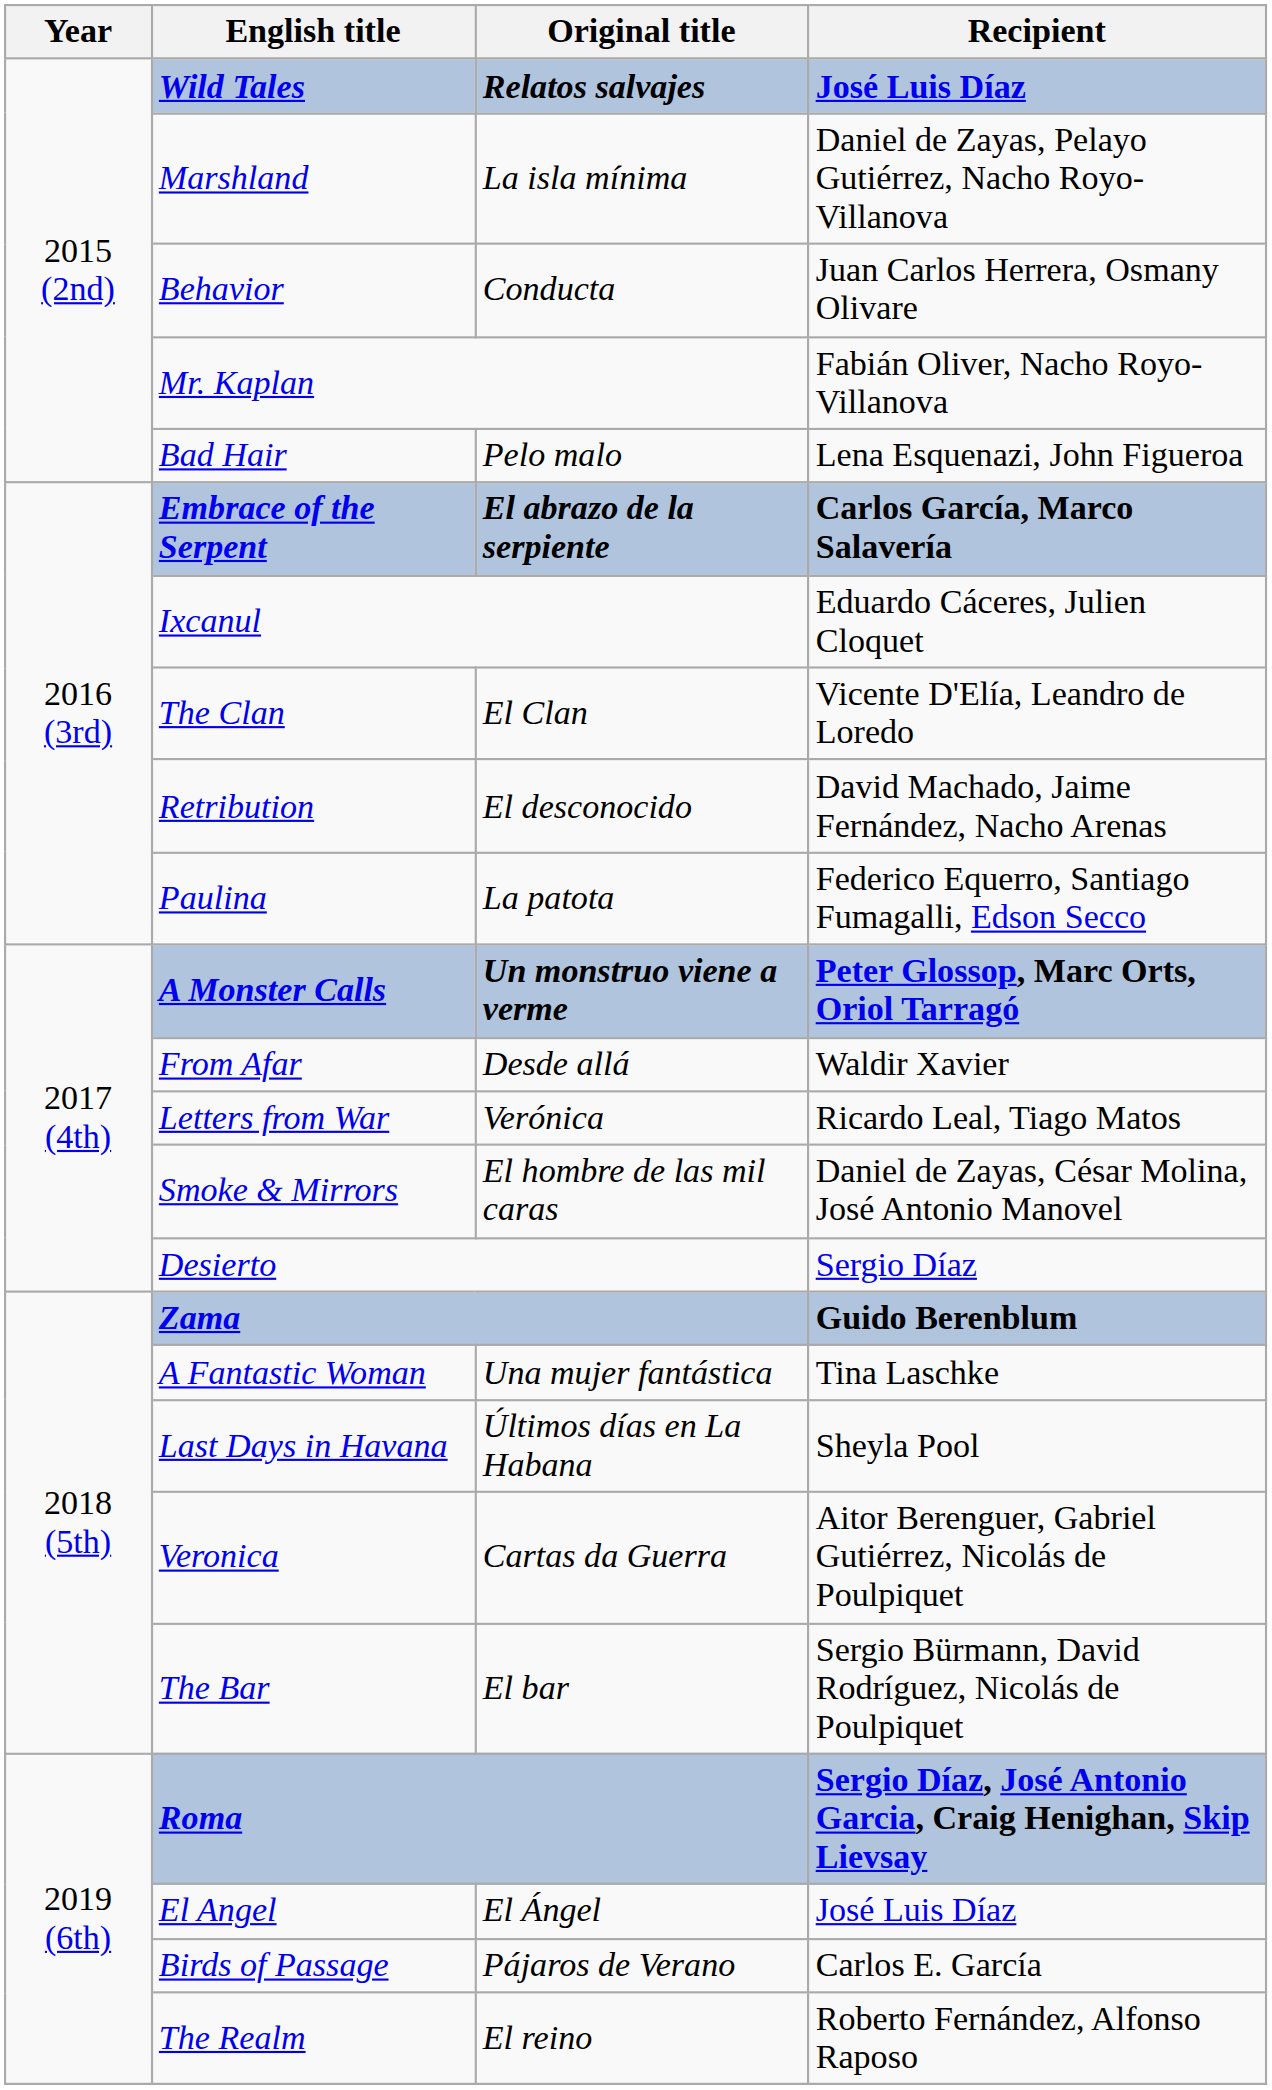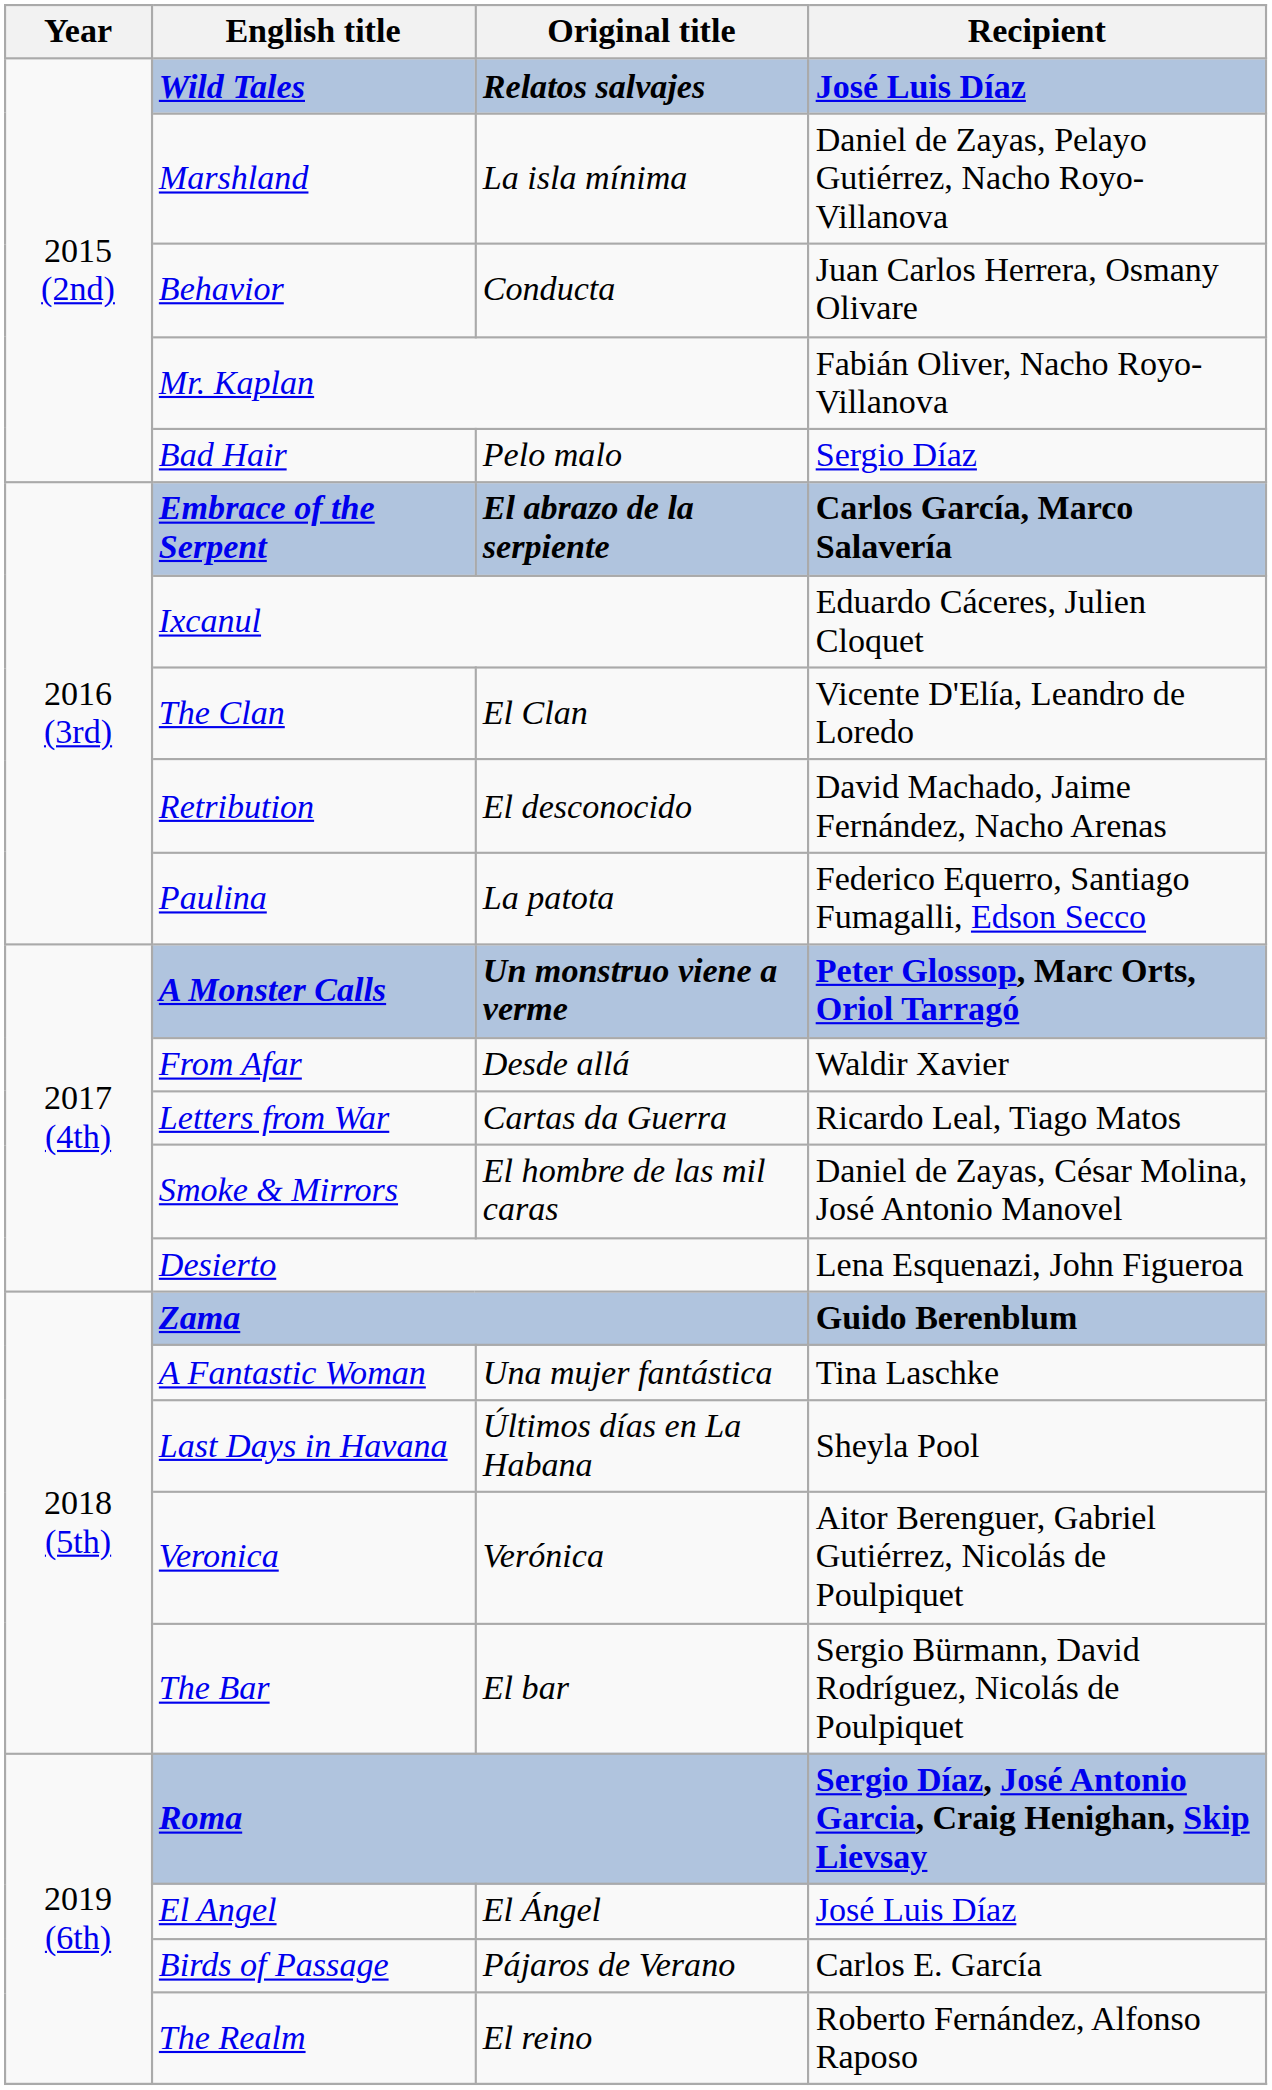Bad Hair | Recipient: Lena Esquenazi, John Figueroa -> Sergio Díaz
Letters from War | Original title: Verónica -> Cartas da Guerra
Desierto | Recipient: Sergio Díaz -> Lena Esquenazi, John Figueroa
Veronica | Original title: Cartas da Guerra -> Verónica
